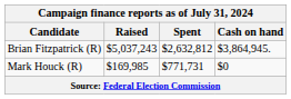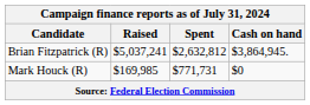Brian Fitzpatrick (R) | Raised: $5,037,243 -> $5,037,241
